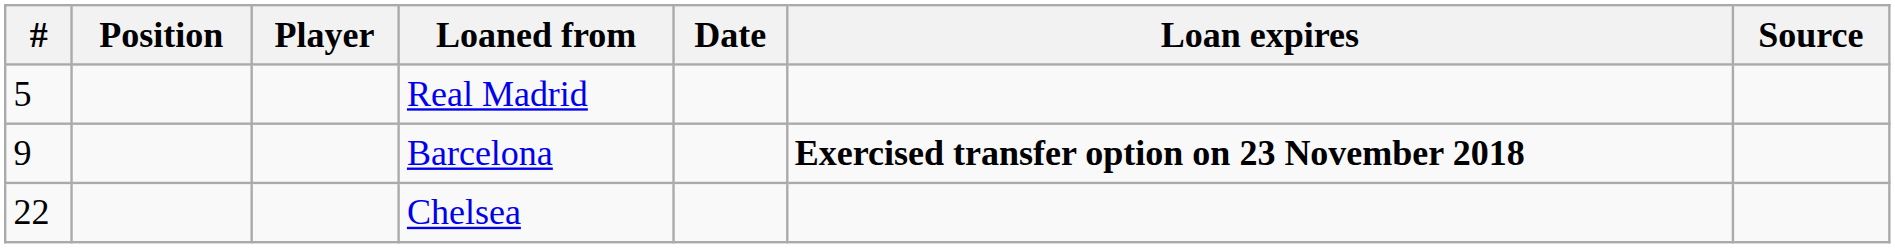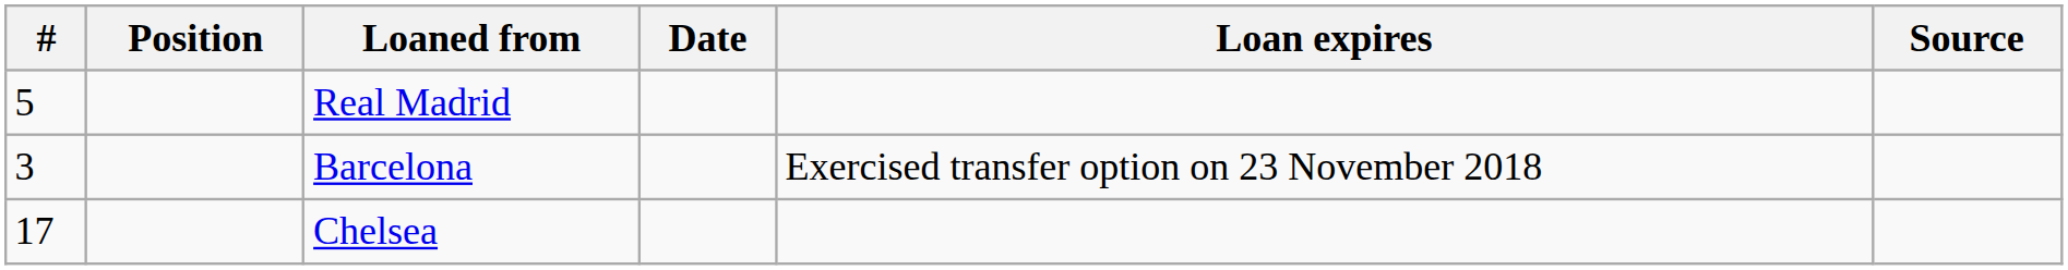- column: Player
Barcelona | #: 9 -> 3
Barcelona | Loan expires: bold -> normal
Chelsea | #: 22 -> 17
